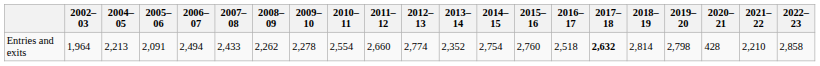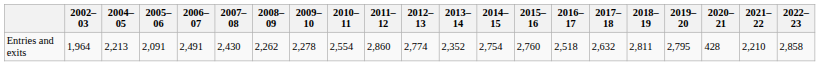Entries and exits | 2006–07: 2,494 -> 2,491
Entries and exits | 2007–08: 2,433 -> 2,430
Entries and exits | 2011–12: 2,660 -> 2,860
Entries and exits | 2017–18: bold -> normal
Entries and exits | 2018–19: 2,814 -> 2,811
Entries and exits | 2019–20: 2,798 -> 2,795
